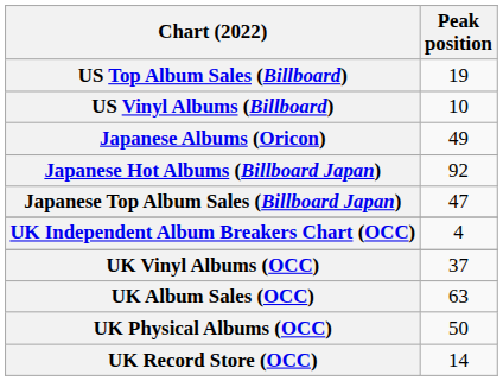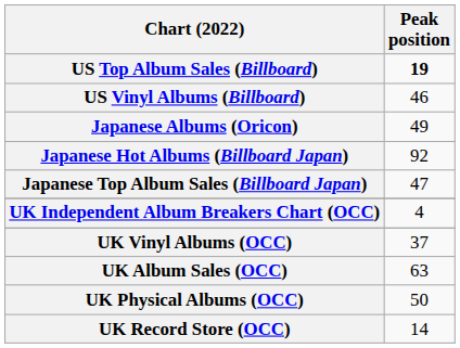US Top Album Sales (Billboard) | Peak position: normal -> bold
US Vinyl Albums (Billboard) | Peak position: 10 -> 46
